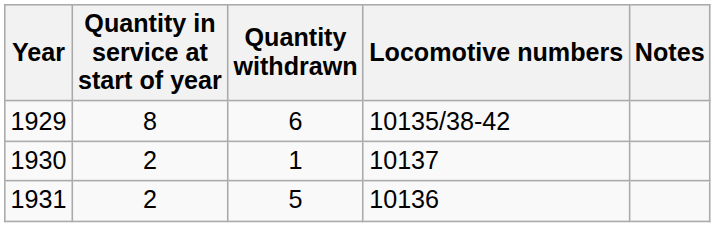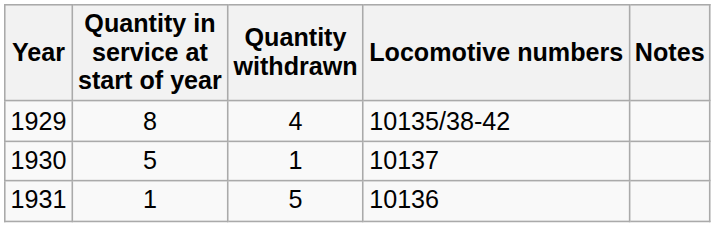1929 | Quantity withdrawn: 6 -> 4
1930 | Quantity in service at start of year: 2 -> 5
1931 | Quantity in service at start of year: 2 -> 1
